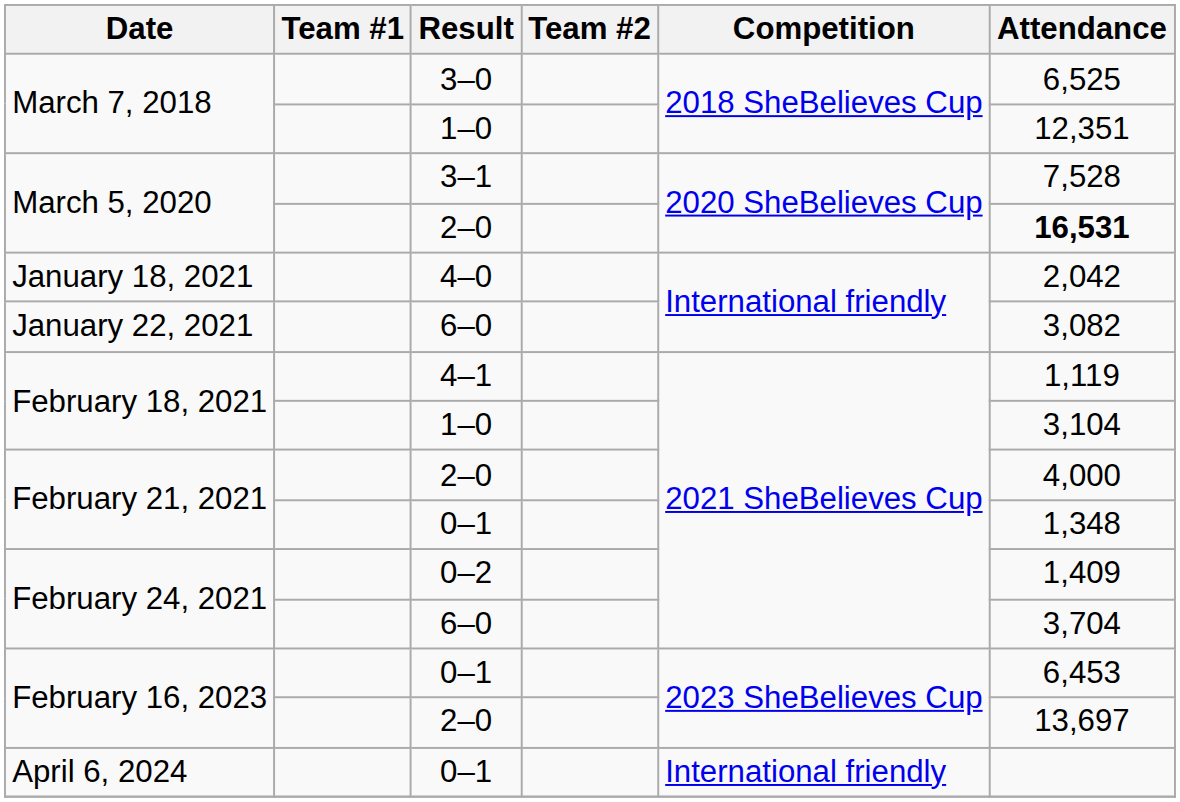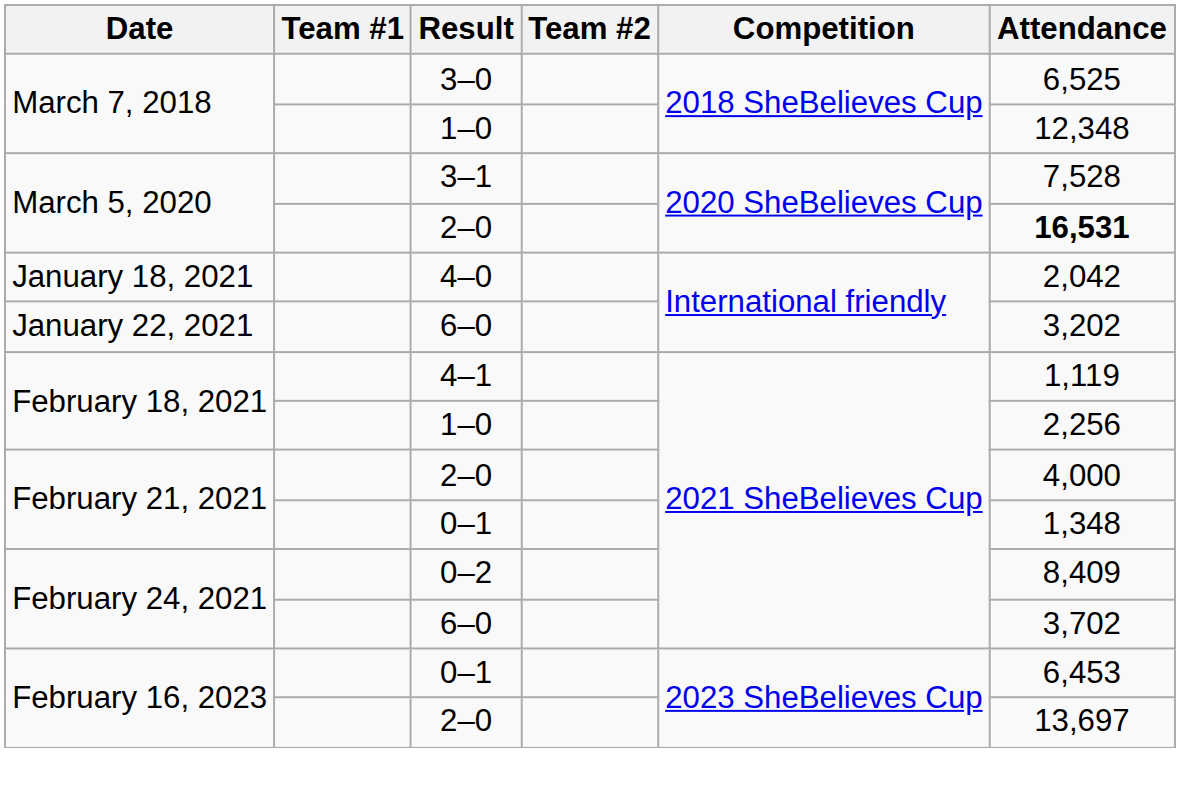March 7, 2018 / 1–0 | Attendance: 12,351 -> 12,348
January 22, 2021 | Attendance: 3,082 -> 3,202
February 18, 2021 / 1–0 | Attendance: 3,104 -> 2,256
February 24, 2021 / 0–2 | Attendance: 1,409 -> 8,409
February 24, 2021 / 6–0 | Attendance: 3,704 -> 3,702
- row: April 6, 2024 | 0–1 | International friendly
